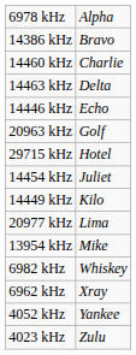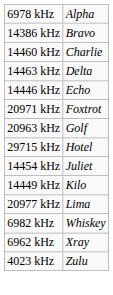+ row: 20971 kHz | Foxtrot
- row: 13954 kHz | Mike
- row: 4052 kHz | Yankee
